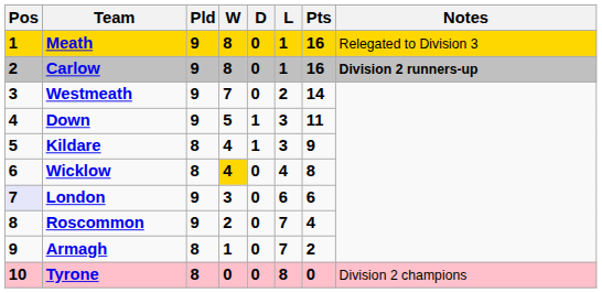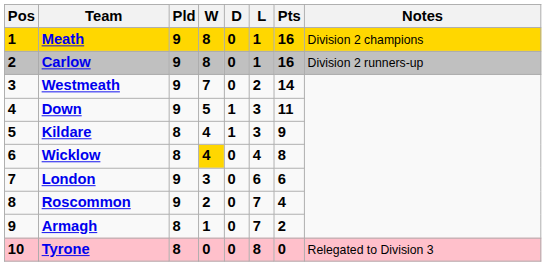Meath | Notes: Relegated to Division 3 -> Division 2 champions
Carlow | Notes: bold -> normal
London | Pos: lavender background -> no background
Tyrone | Notes: Division 2 champions -> Relegated to Division 3
